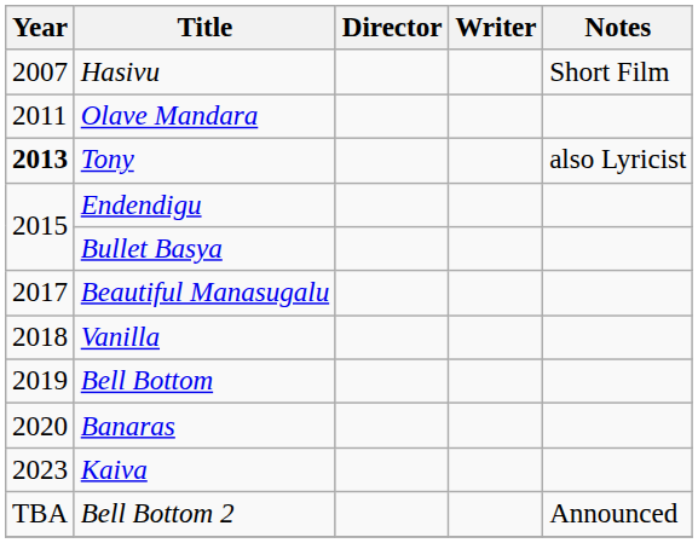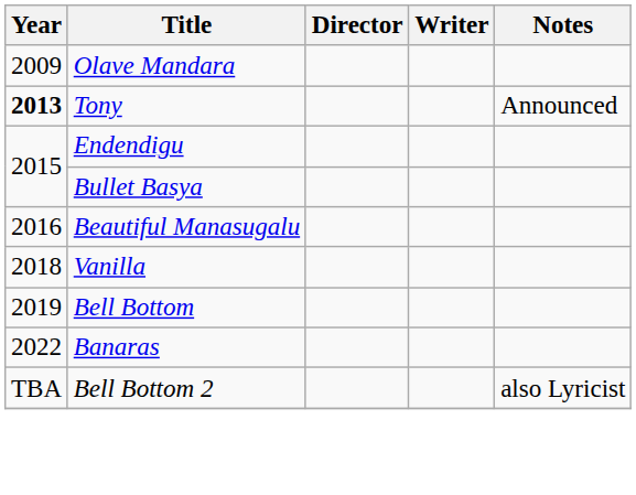- row: 2007 | Hasivu | Short Film
Olave Mandara | Year: 2011 -> 2009
Tony | Notes: also Lyricist -> Announced
Beautiful Manasugalu | Year: 2017 -> 2016
Banaras | Year: 2020 -> 2022
- row: 2023 | Kaiva
Bell Bottom 2 | Notes: Announced -> also Lyricist
